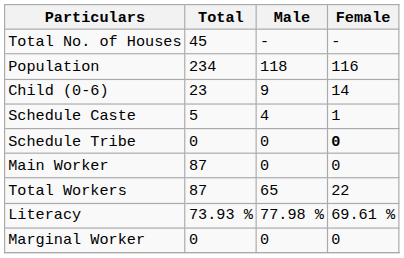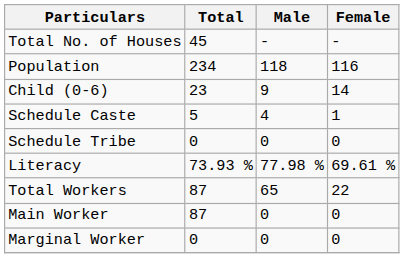Schedule Tribe | Female: bold -> normal
rows swapped: Literacy <-> Main Worker
